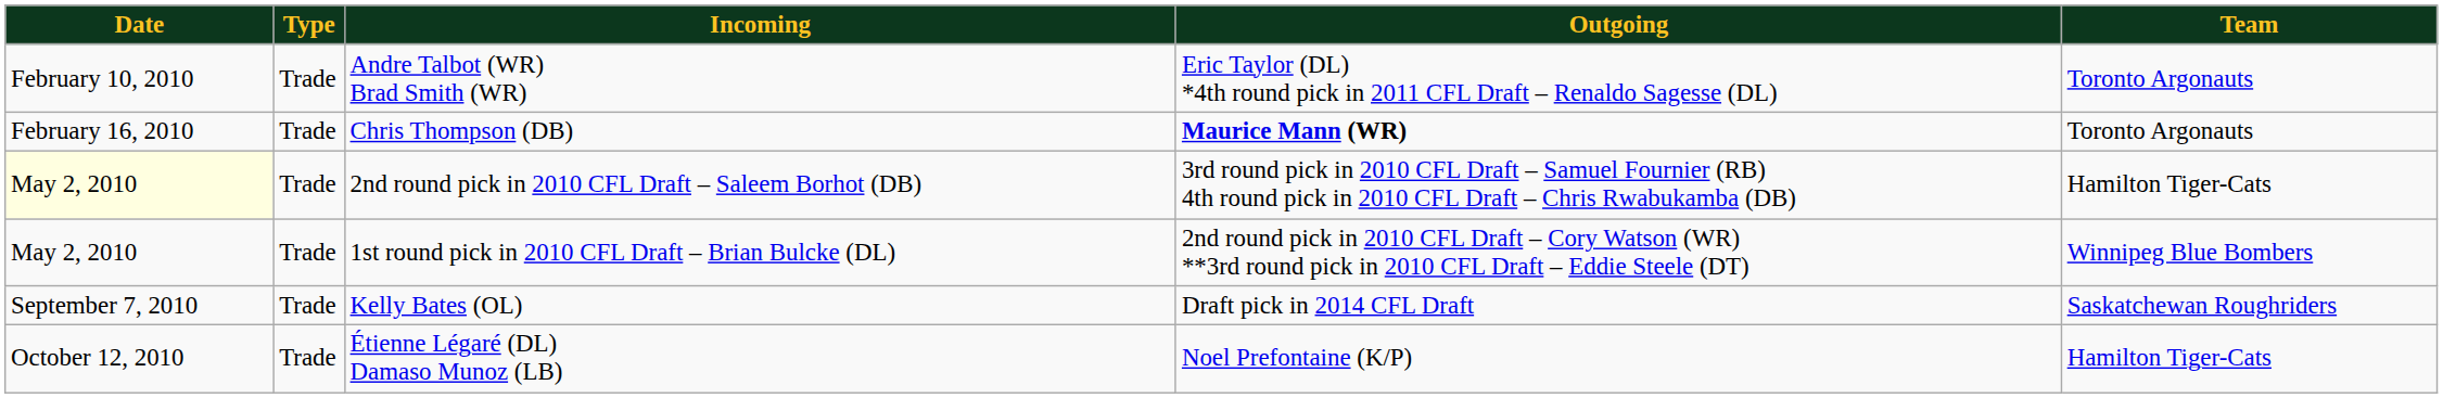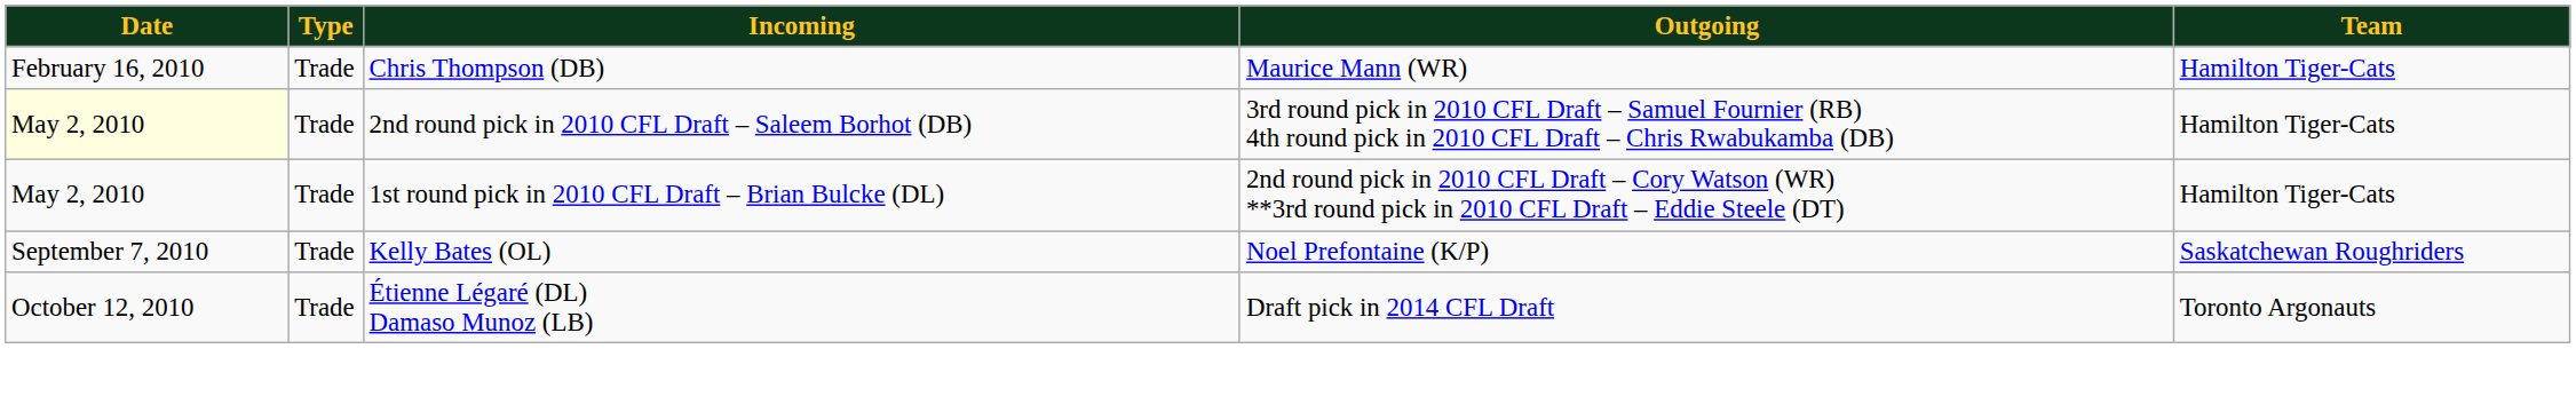- row: February 10, 2010 | Trade | Andre Talbot (WR) Brad Smith (WR) | Eric Taylor (DL) *4th round pick in 2011 CFL Draft – Renaldo Sagesse (DL) | Toronto Argonauts
Chris Thompson (DB) | Outgoing: bold -> normal
Chris Thompson (DB) | Team: Toronto Argonauts -> Hamilton Tiger-Cats
1st round pick in 2010 CFL Draft – Brian Bulcke (DL) | Team: Winnipeg Blue Bombers -> Hamilton Tiger-Cats
Kelly Bates (OL) | Outgoing: Draft pick in 2014 CFL Draft -> Noel Prefontaine (K/P)
Étienne Légaré (DL) Damaso Munoz (LB) | Outgoing: Noel Prefontaine (K/P) -> Draft pick in 2014 CFL Draft
Étienne Légaré (DL) Damaso Munoz (LB) | Team: Hamilton Tiger-Cats -> Toronto Argonauts
